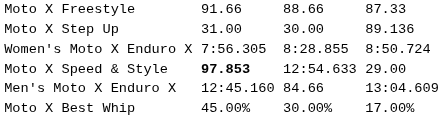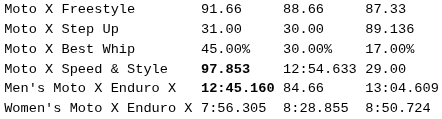rows swapped: Moto X Best Whip <-> Women's Moto X Enduro X
Men's Moto X Enduro X | column 3: normal -> bold
